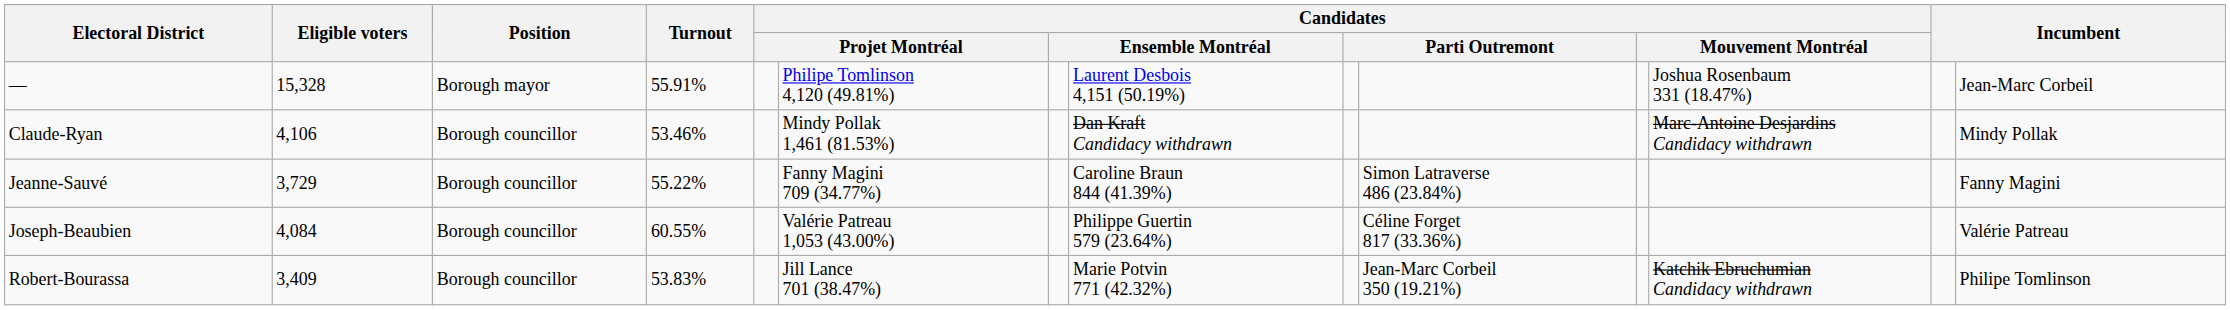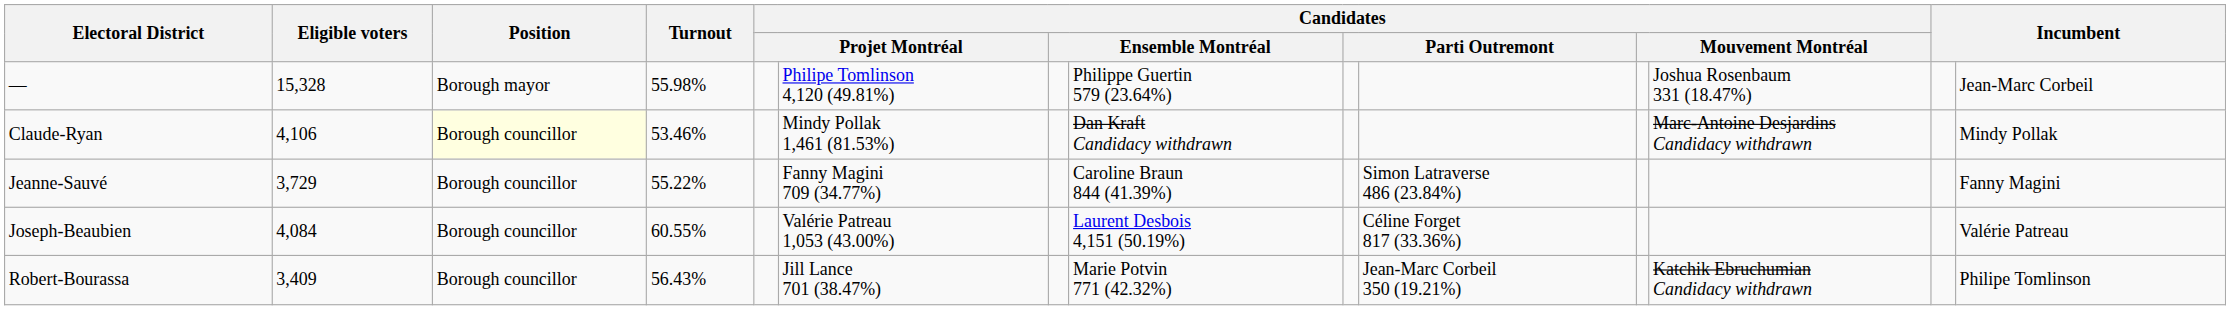— | Turnout: 55.91% -> 55.98%
— | column 8: Laurent Desbois 4,151 (50.19%) -> Philippe Guertin 579 (23.64%)
Claude-Ryan | Position: no background -> lightyellow background
Joseph-Beaubien | column 8: Philippe Guertin 579 (23.64%) -> Laurent Desbois 4,151 (50.19%)
Robert-Bourassa | Turnout: 53.83% -> 56.43%
